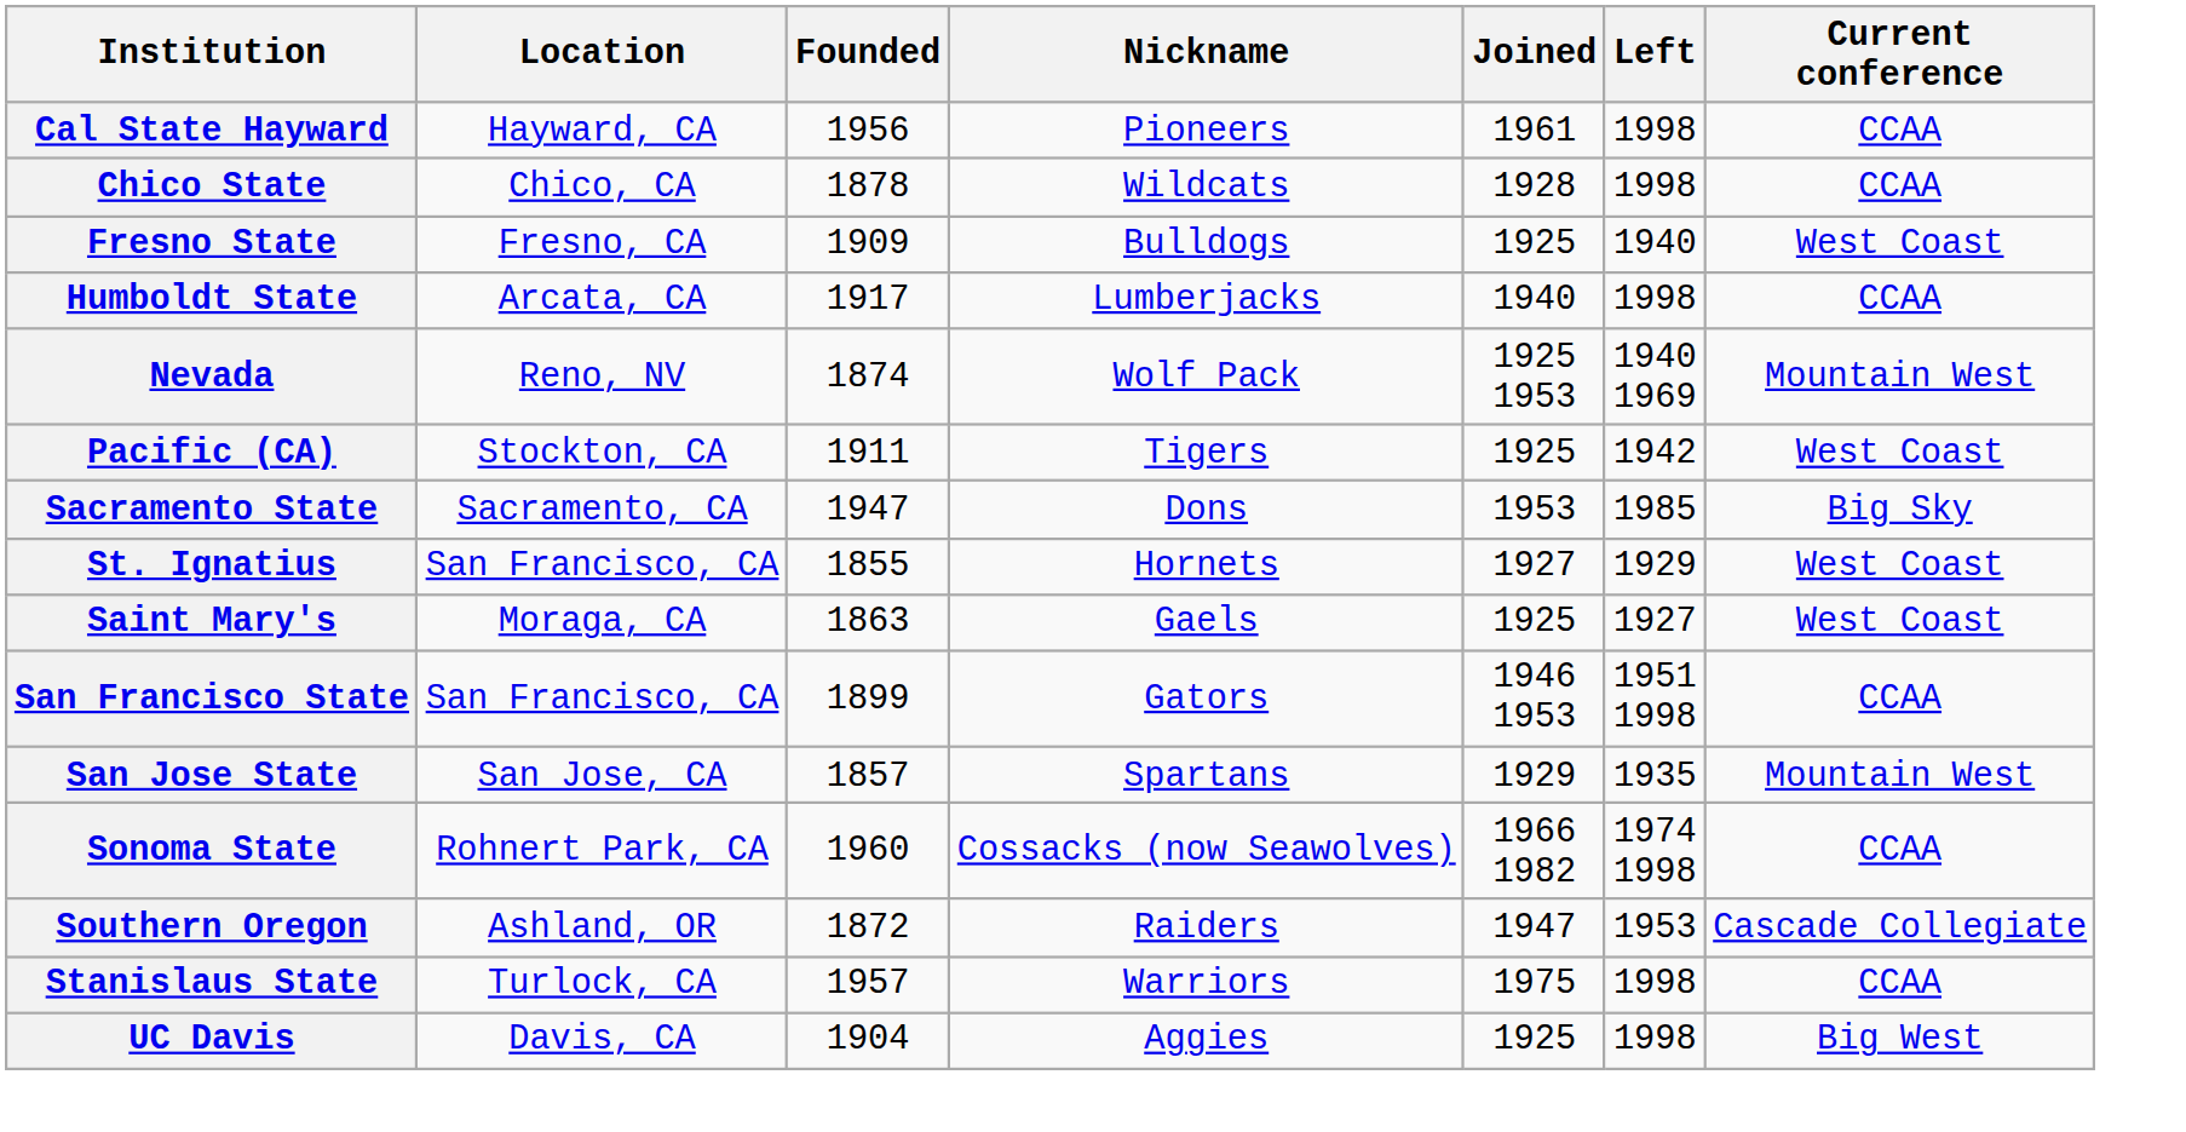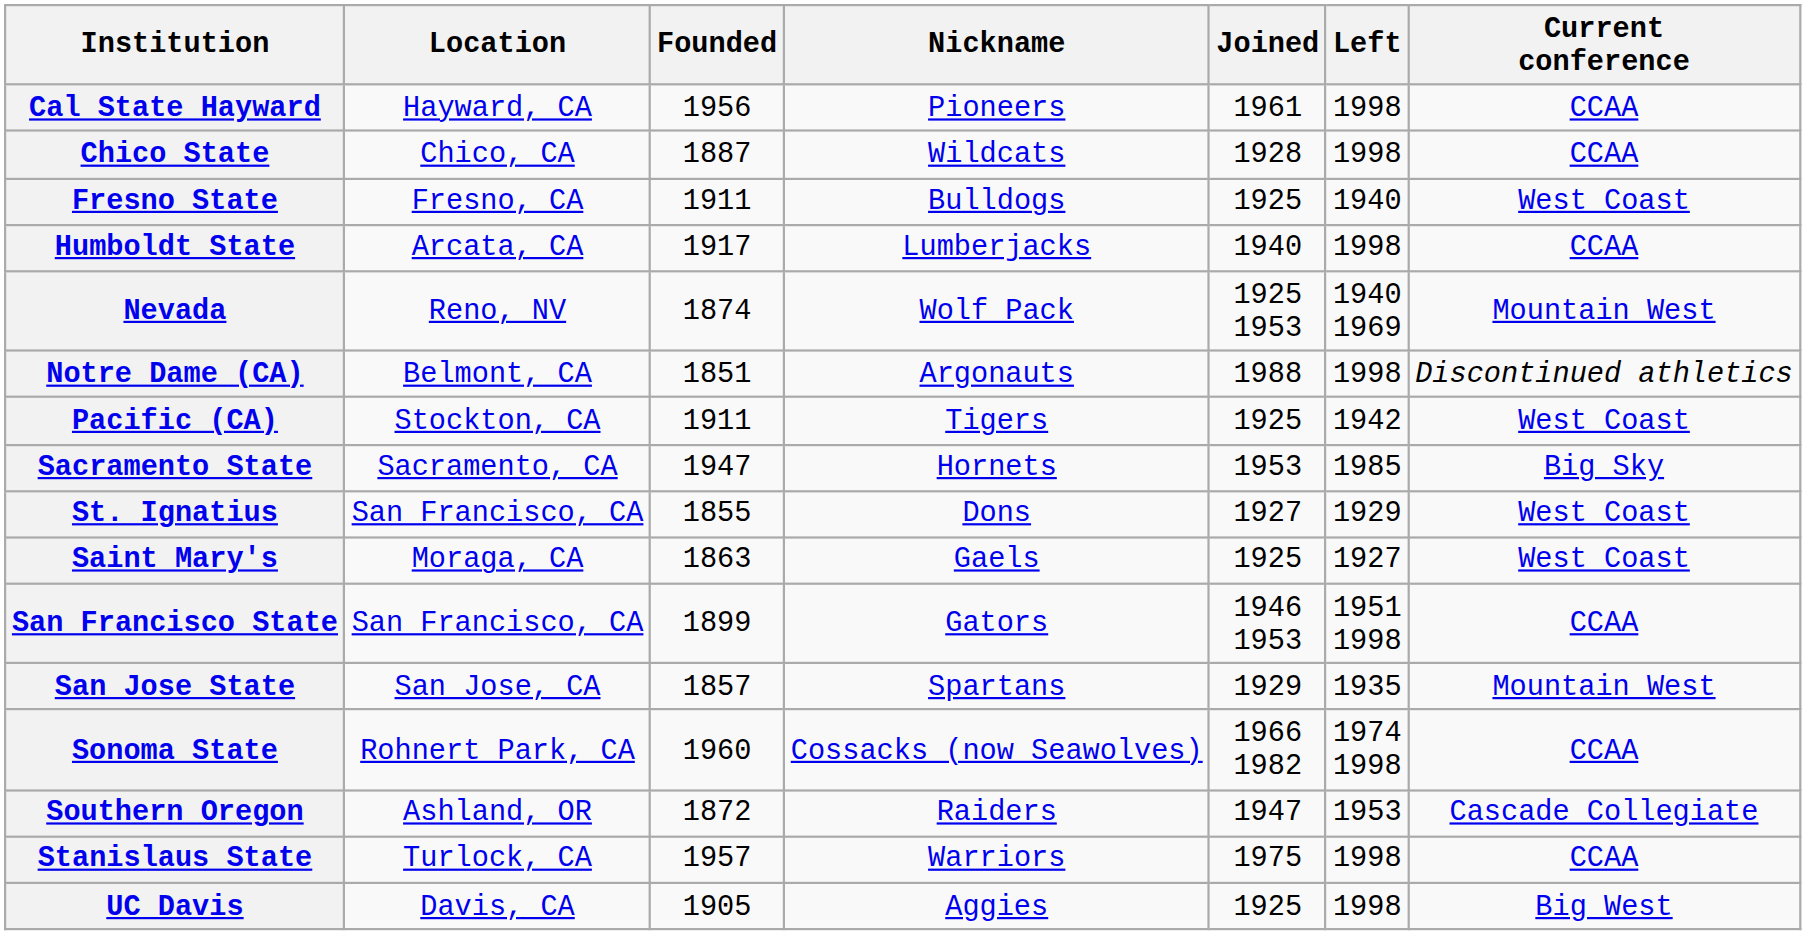Chico State | Founded: 1878 -> 1887
Fresno State | Founded: 1909 -> 1911
+ row: Notre Dame (CA) | Belmont, CA | 1851 | Argonauts | 1988 | 1998 | Discontinued athletics
Sacramento State | Nickname: Dons -> Hornets
St. Ignatius | Nickname: Hornets -> Dons
UC Davis | Founded: 1904 -> 1905
